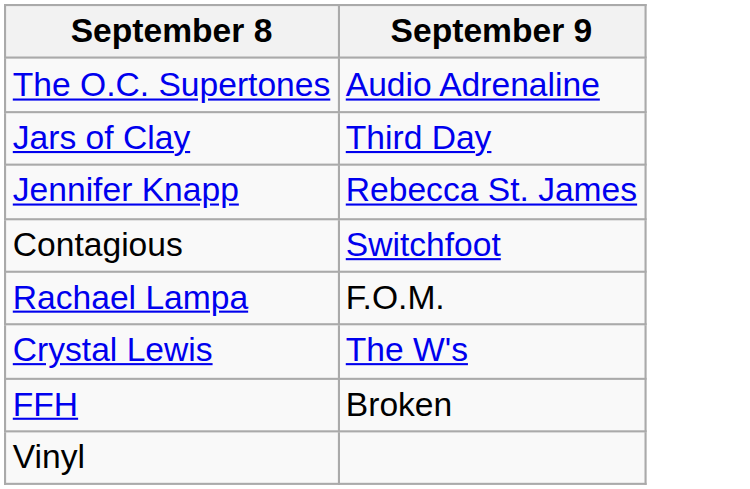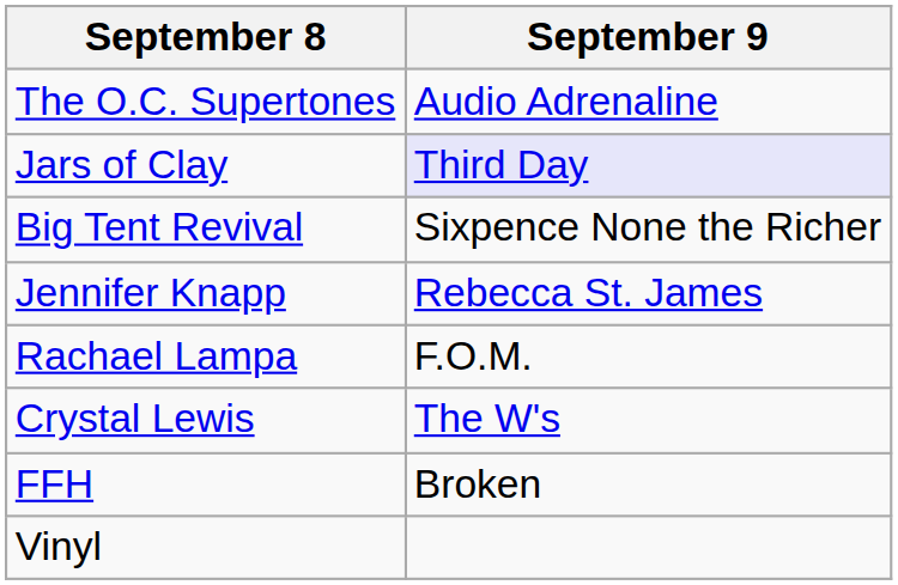Jars of Clay | September 9: no background -> lavender background
+ row: Big Tent Revival | Sixpence None the Richer
- row: Contagious | Switchfoot
